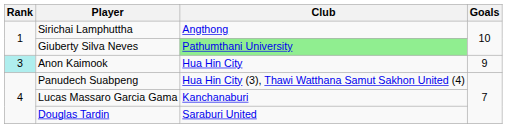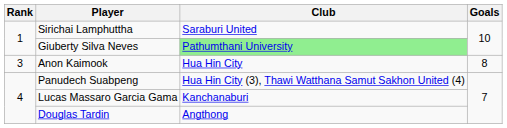Sirichai Lamphuttha | Club: Angthong -> Saraburi United
Anon Kaimook | Rank: paleturquoise background -> no background
Anon Kaimook | Goals: 9 -> 8
Douglas Tardin | Club: Saraburi United -> Angthong
